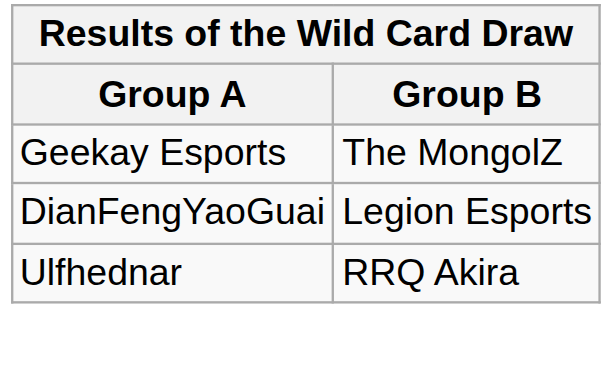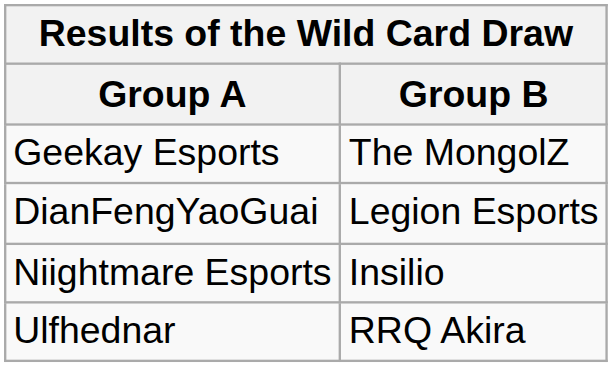+ row: Niightmare Esports | Insilio
